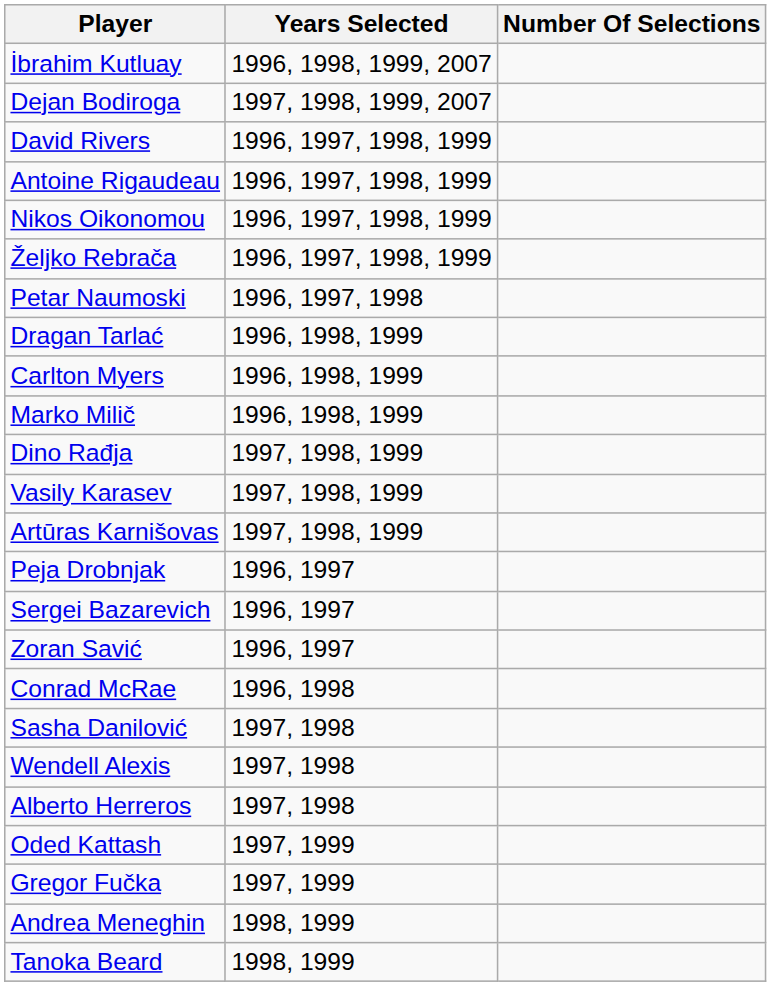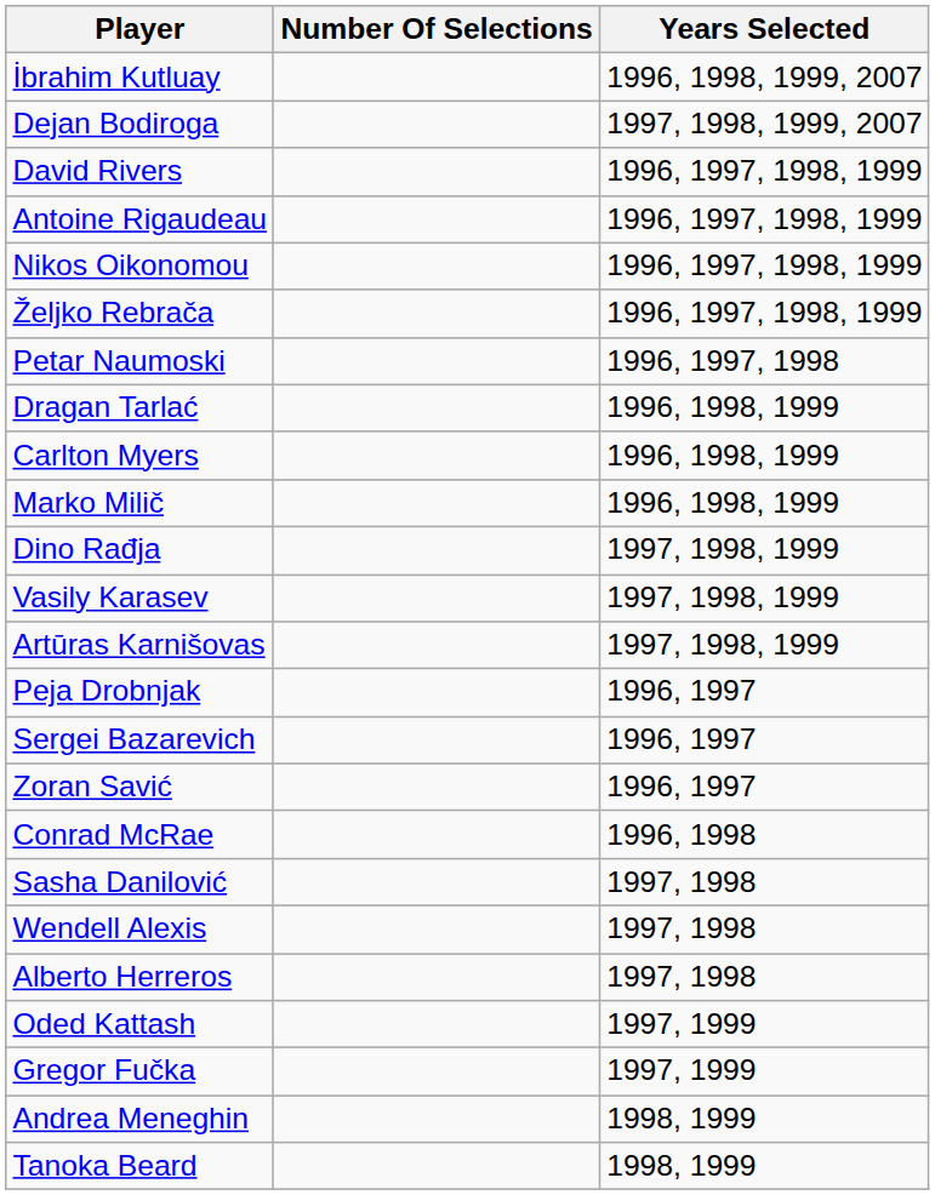columns swapped: Number Of Selections <-> Years Selected
